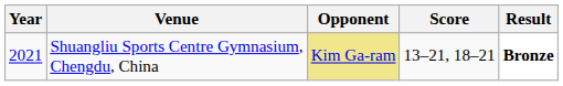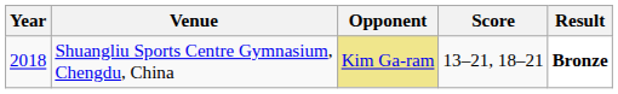Shuangliu Sports Centre Gymnasium, Chengdu, China | Year: 2021 -> 2018
